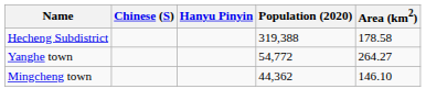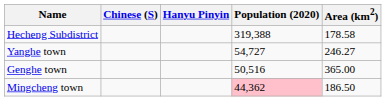Yanghe town | Population (2020): 54,772 -> 54,727
Yanghe town | Area (km2): 264.27 -> 246.27
+ row: Genghe town | 50,516 | 365.00
Mingcheng town | Population (2020): no background -> pink background
Mingcheng town | Area (km2): 146.10 -> 186.50
